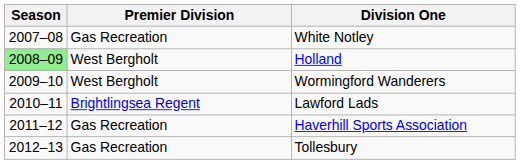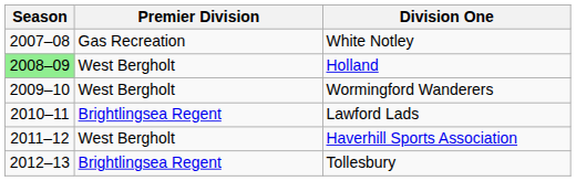Haverhill Sports Association | Premier Division: Gas Recreation -> West Bergholt
Tollesbury | Premier Division: Gas Recreation -> Brightlingsea Regent
